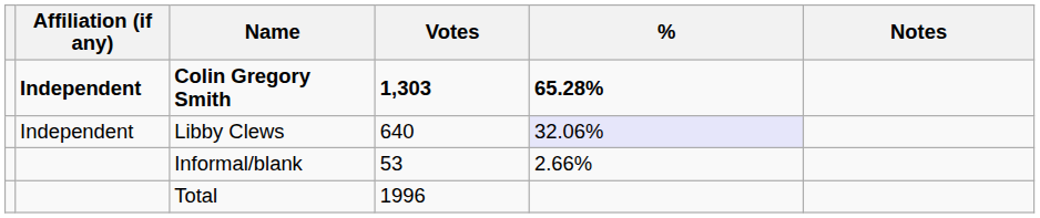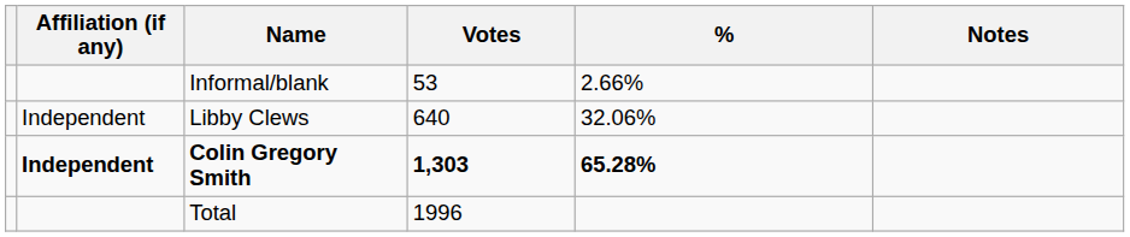rows swapped: Colin Gregory Smith <-> Informal/blank
Libby Clews | %: lavender background -> no background
